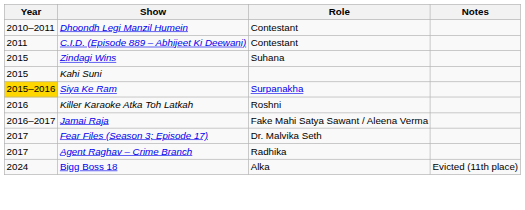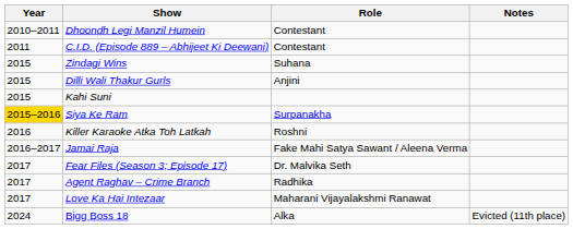+ row: 2015 | Dilli Wali Thakur Gurls | Anjini
+ row: 2017 | Love Ka Hai Intezaar | Maharani Vijayalakshmi Ranawat
